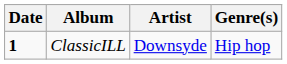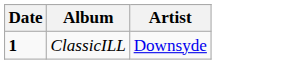- column: Genre(s) | Hip hop
